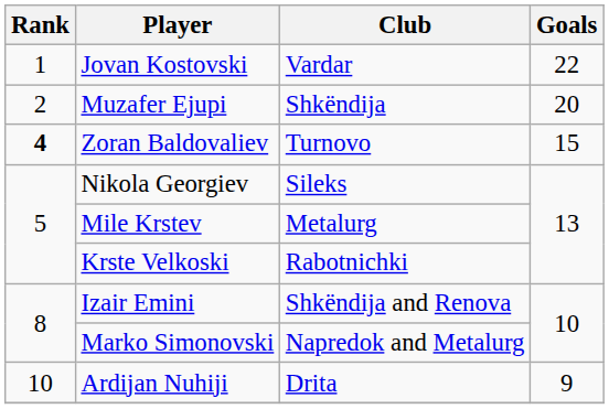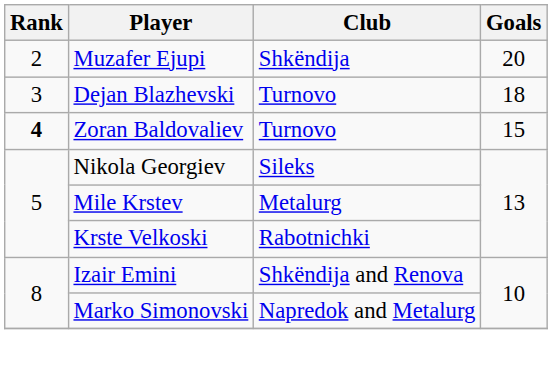- row: 1 | Jovan Kostovski | Vardar | 22
+ row: 3 | Dejan Blazhevski | Turnovo | 18
- row: 10 | Ardijan Nuhiji | Drita | 9
